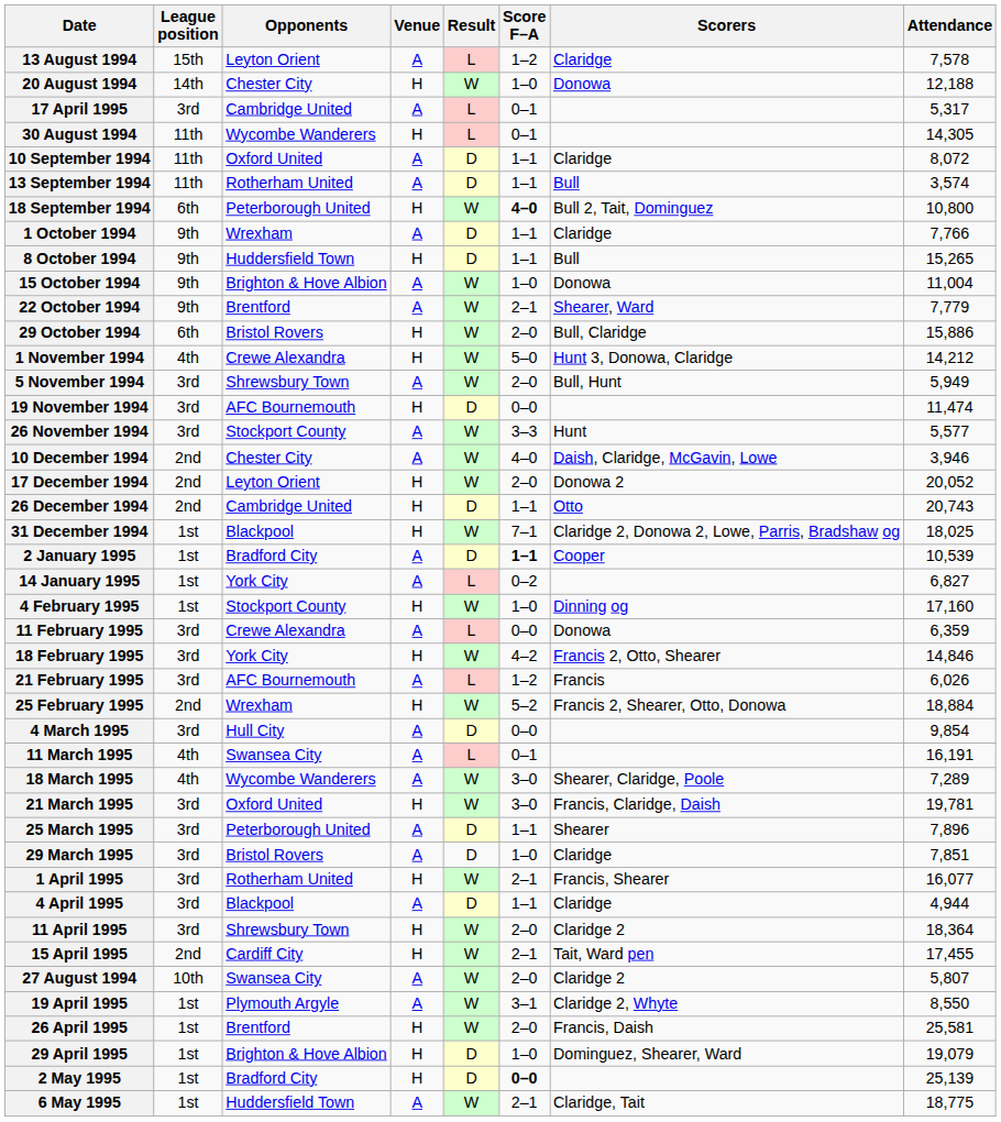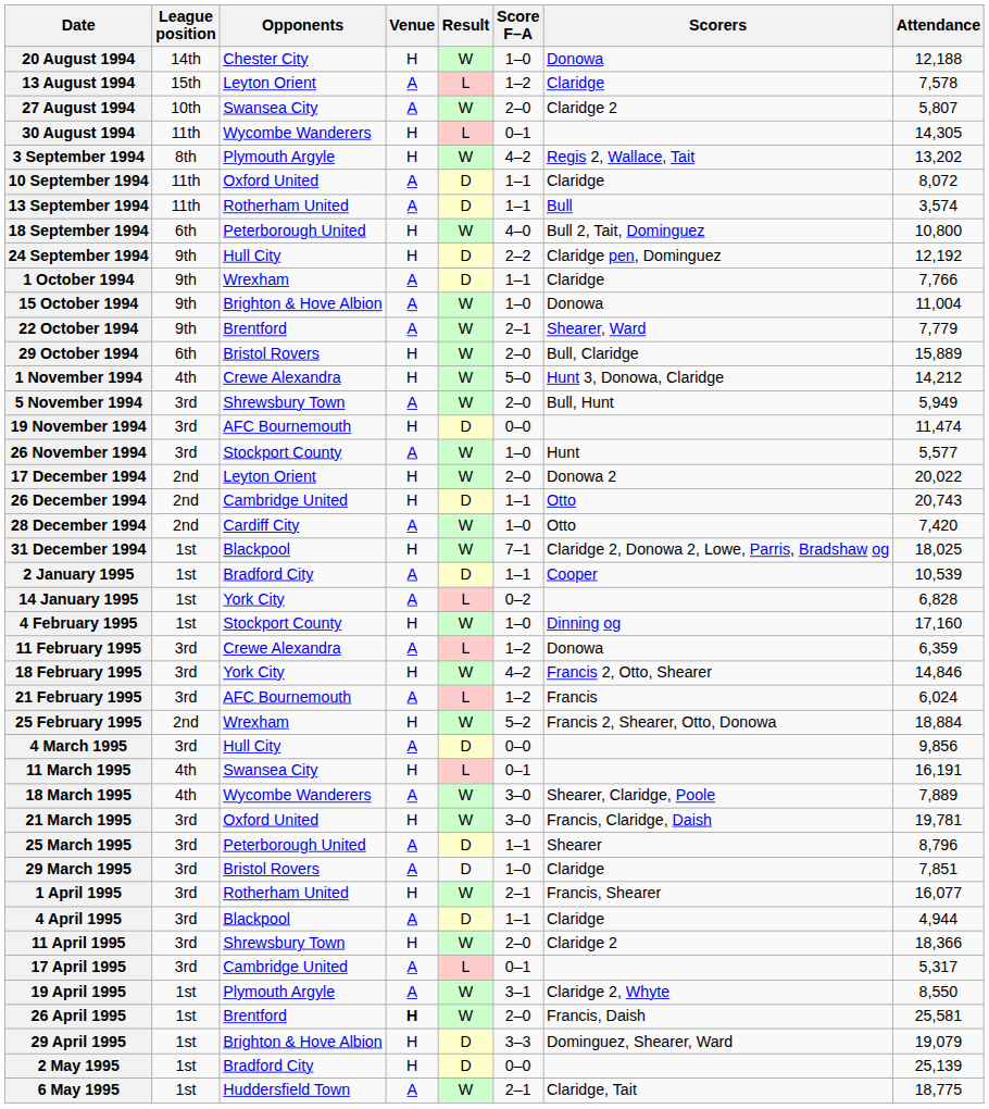rows swapped: 13 August 1994 <-> 20 August 1994
rows swapped: 27 August 1994 <-> 17 April 1995
+ row: 3 September 1994 | 8th | Plymouth Argyle | H | W | 4–2 | Regis 2, Wallace, Tait | 13,202
18 September 1994 | Score F–A: bold -> normal
+ row: 24 September 1994 | 9th | Hull City | H | D | 2–2 | Claridge pen, Dominguez | 12,192
- row: 8 October 1994 | 9th | Huddersfield Town | H | D | 1–1 | Bull | 15,265
29 October 1994 | Attendance: 15,886 -> 15,889
26 November 1994 | Score F–A: 3–3 -> 1–0
- row: 10 December 1994 | 2nd | Chester City | A | W | 4–0 | Daish, Claridge, McGavin, Lowe | 3,946
17 December 1994 | Attendance: 20,052 -> 20,022
+ row: 28 December 1994 | 2nd | Cardiff City | A | W | 1–0 | Otto | 7,420
2 January 1995 | Score F–A: bold -> normal
14 January 1995 | Attendance: 6,827 -> 6,828
11 February 1995 | Score F–A: 0–0 -> 1–2
21 February 1995 | Attendance: 6,026 -> 6,024
4 March 1995 | Attendance: 9,854 -> 9,856
11 March 1995 | Venue: A -> H
18 March 1995 | Attendance: 7,289 -> 7,889
25 March 1995 | Attendance: 7,896 -> 8,796
11 April 1995 | Attendance: 18,364 -> 18,366
- row: 15 April 1995 | 2nd | Cardiff City | H | W | 2–1 | Tait, Ward pen | 17,455
26 April 1995 | Venue: normal -> bold
29 April 1995 | Score F–A: 1–0 -> 3–3
2 May 1995 | Score F–A: bold -> normal
